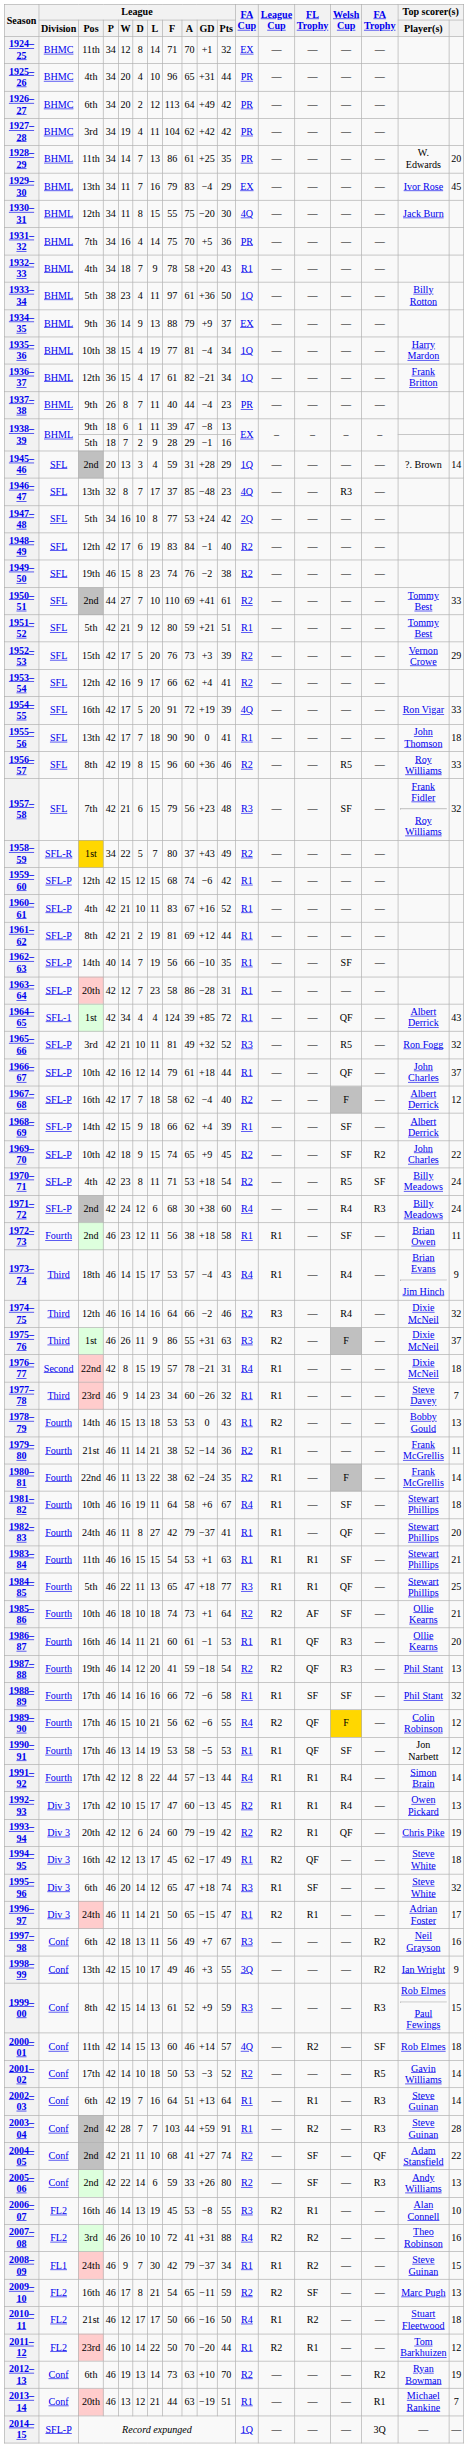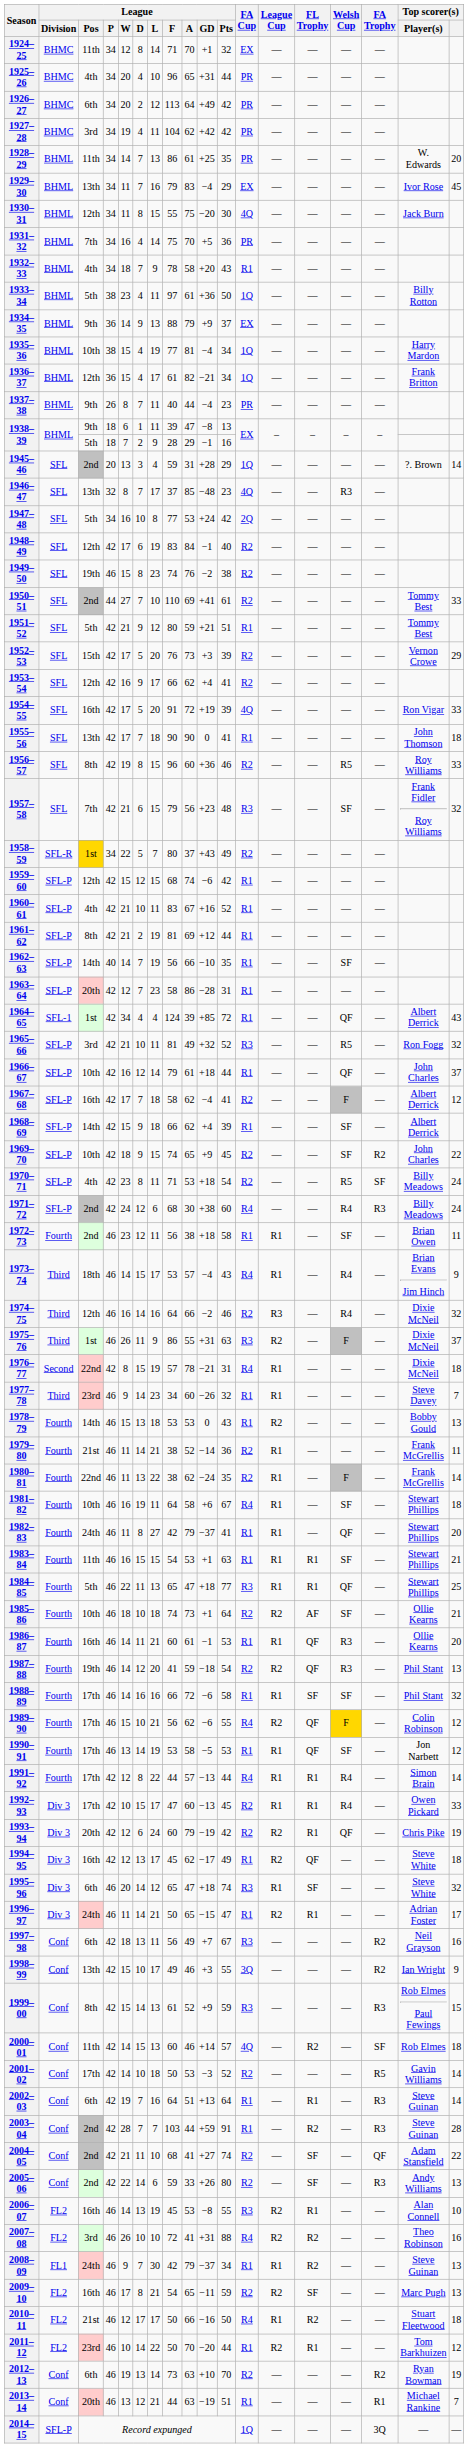1967–68 | League / Pts: 40 -> 41
1992–93 | Top scorer(s): 13 -> 33
2008–09 | Top scorer(s): 15 -> 13
